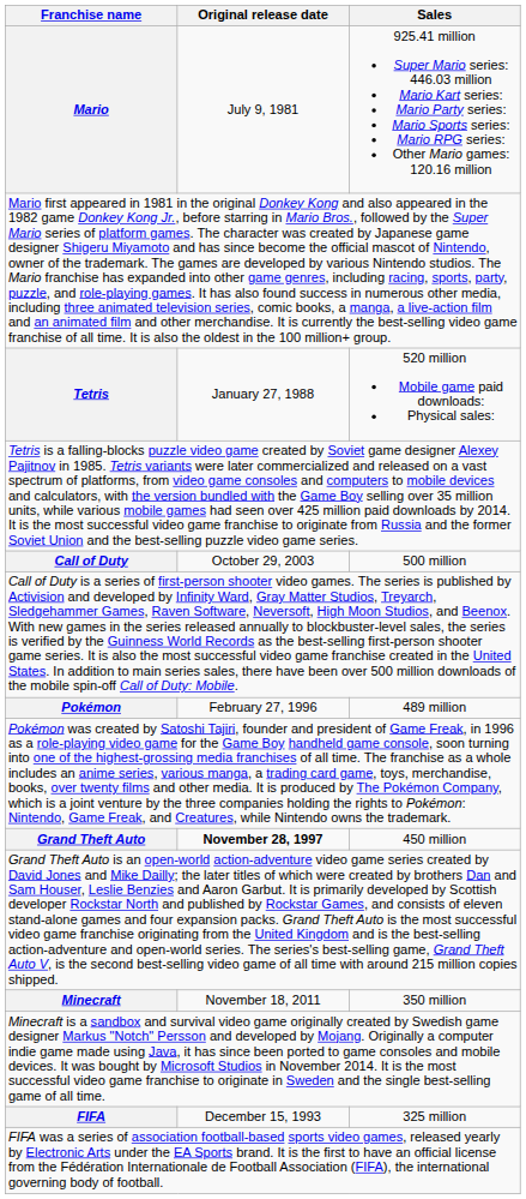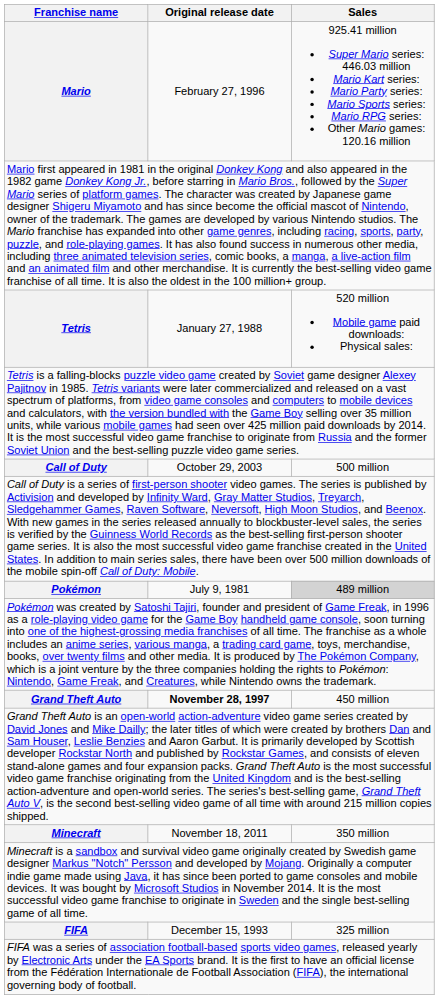Mario | Original release date: July 9, 1981 -> February 27, 1996
Pokémon | Original release date: February 27, 1996 -> July 9, 1981
Pokémon | Sales: no background -> lightgrey background
